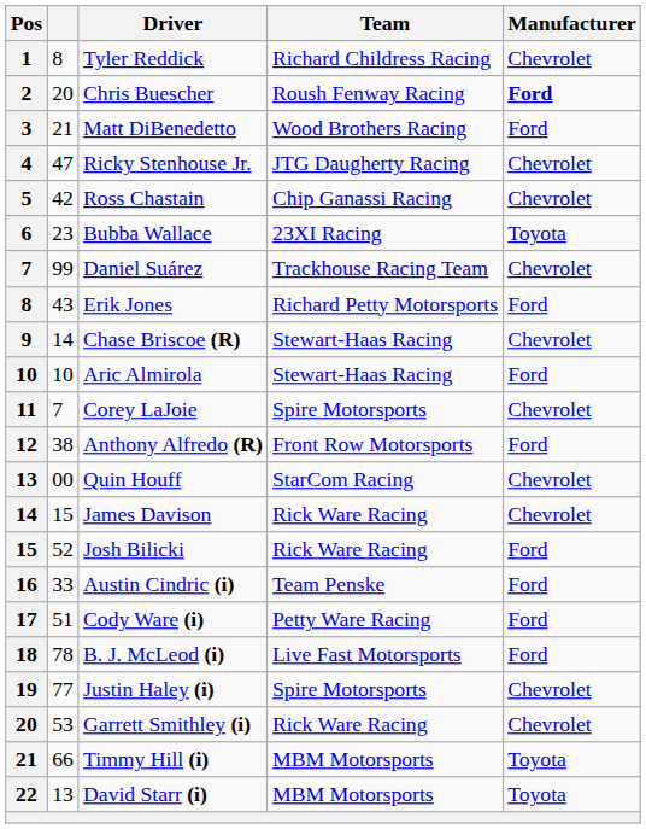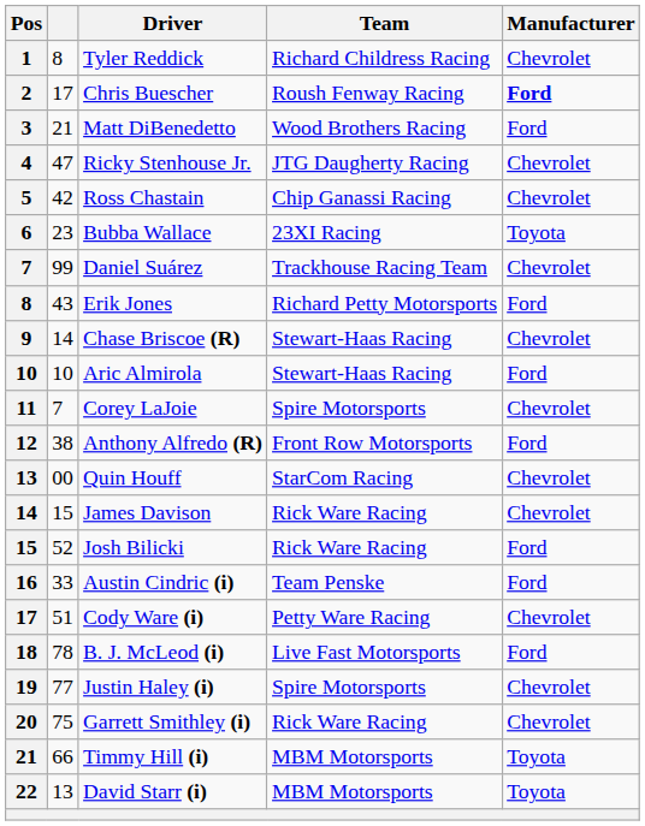Chris Buescher | column 2: 20 -> 17
Cody Ware (i) | Manufacturer: Ford -> Chevrolet
Garrett Smithley (i) | column 2: 53 -> 75
